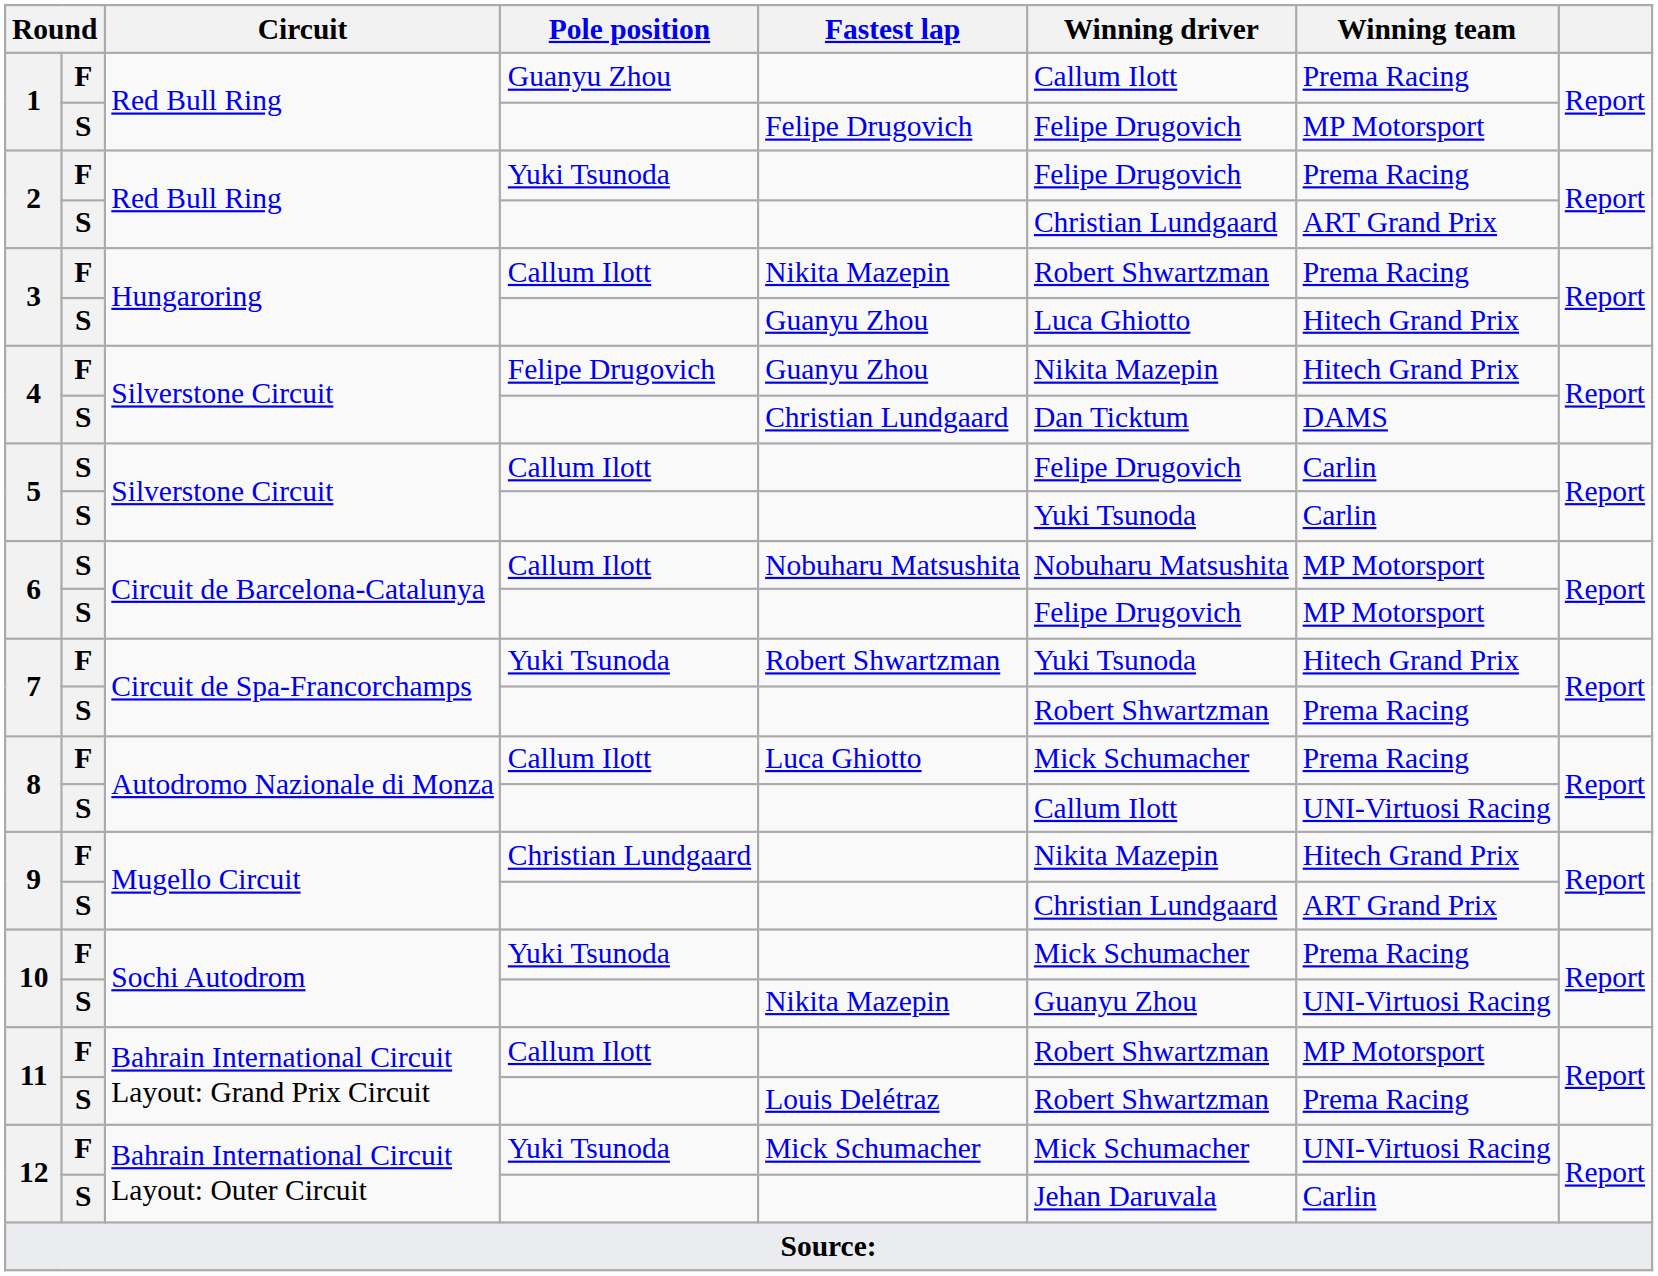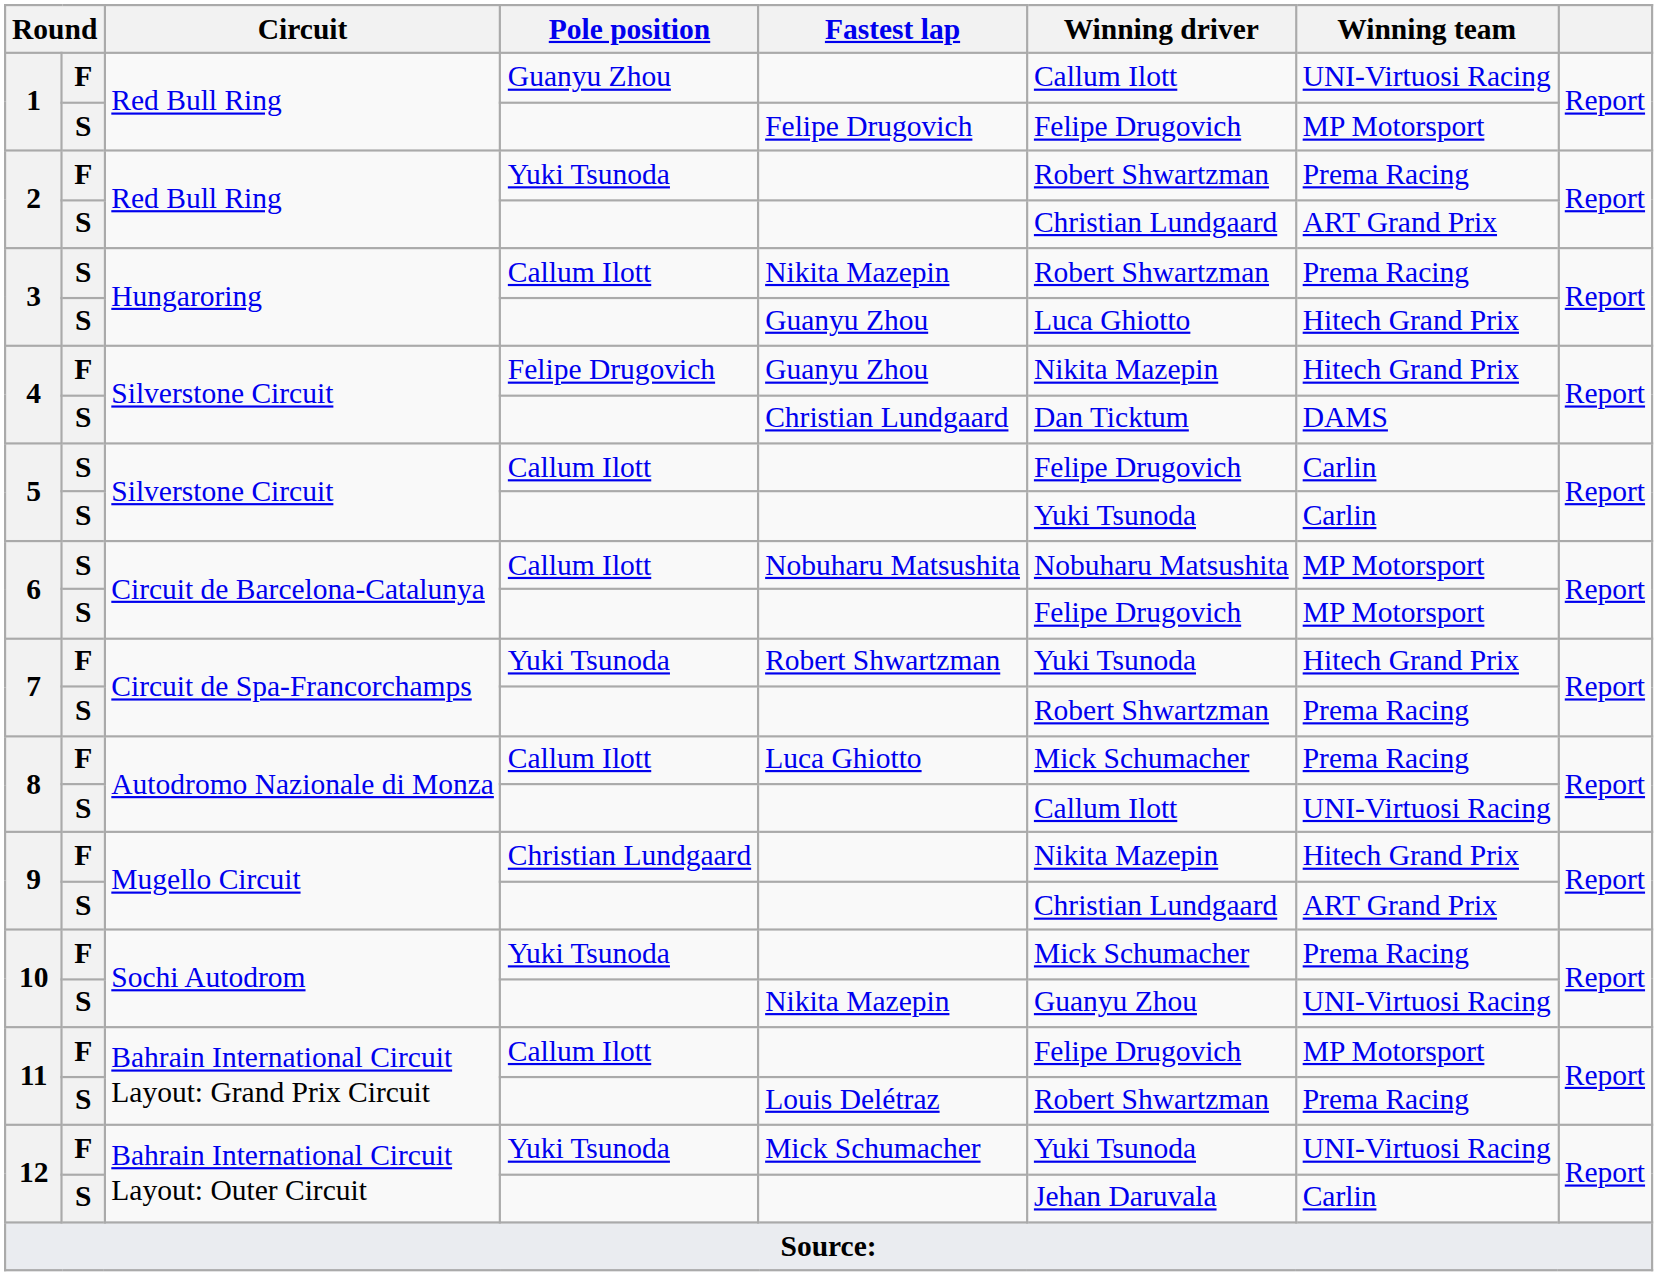1 / Guanyu Zhou | Winning team: Prema Racing -> UNI-Virtuosi Racing
2 / Yuki Tsunoda | Winning driver: Felipe Drugovich -> Robert Shwartzman
3 / Callum Ilott | column 2: F -> S
11 / Callum Ilott | Winning driver: Robert Shwartzman -> Felipe Drugovich
12 / Yuki Tsunoda | Winning driver: Mick Schumacher -> Yuki Tsunoda
